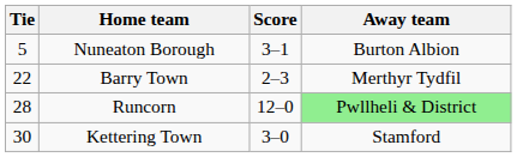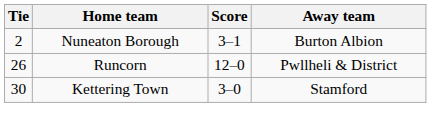Nuneaton Borough | Tie: 5 -> 2
- row: 22 | Barry Town | 2–3 | Merthyr Tydfil
Runcorn | Tie: 28 -> 26
Runcorn | Away team: lightgreen background -> no background
